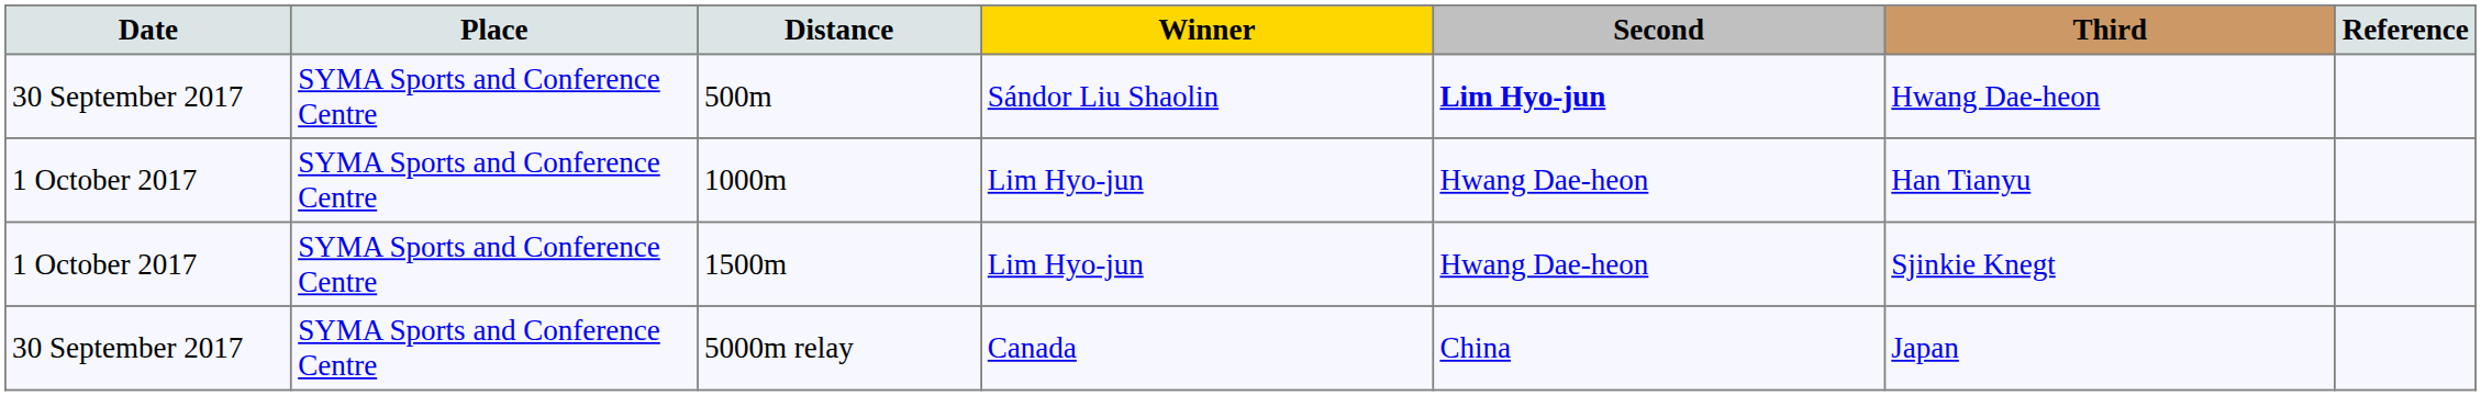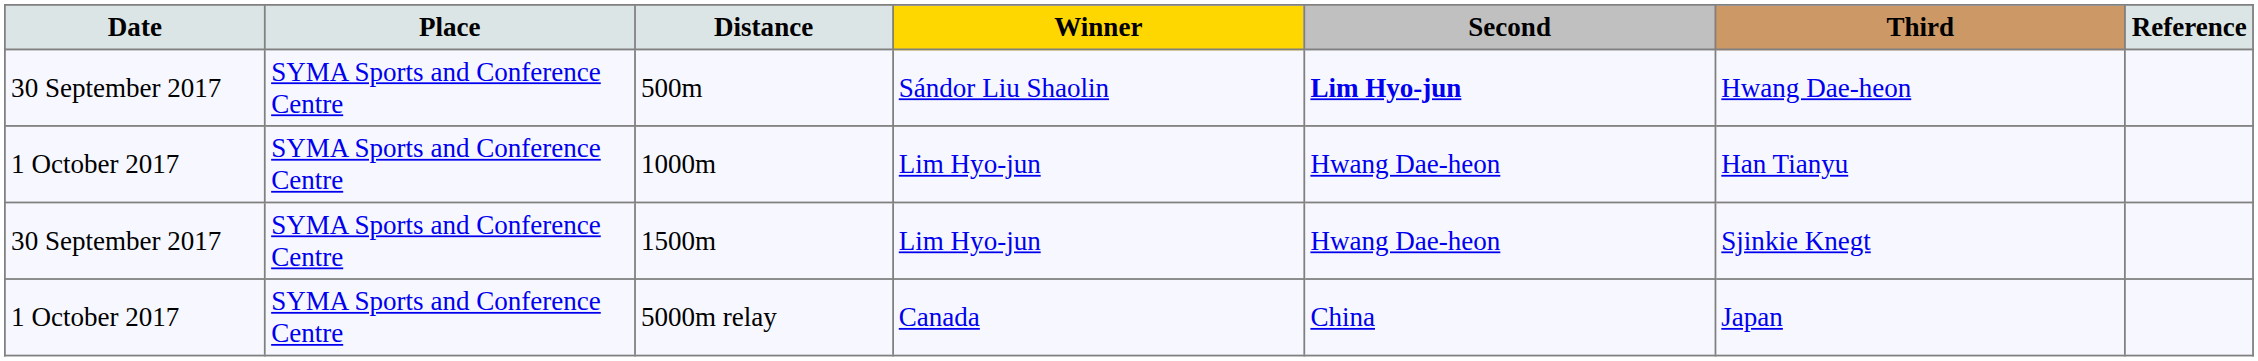1500m | Date: 1 October 2017 -> 30 September 2017
5000m relay | Date: 30 September 2017 -> 1 October 2017
